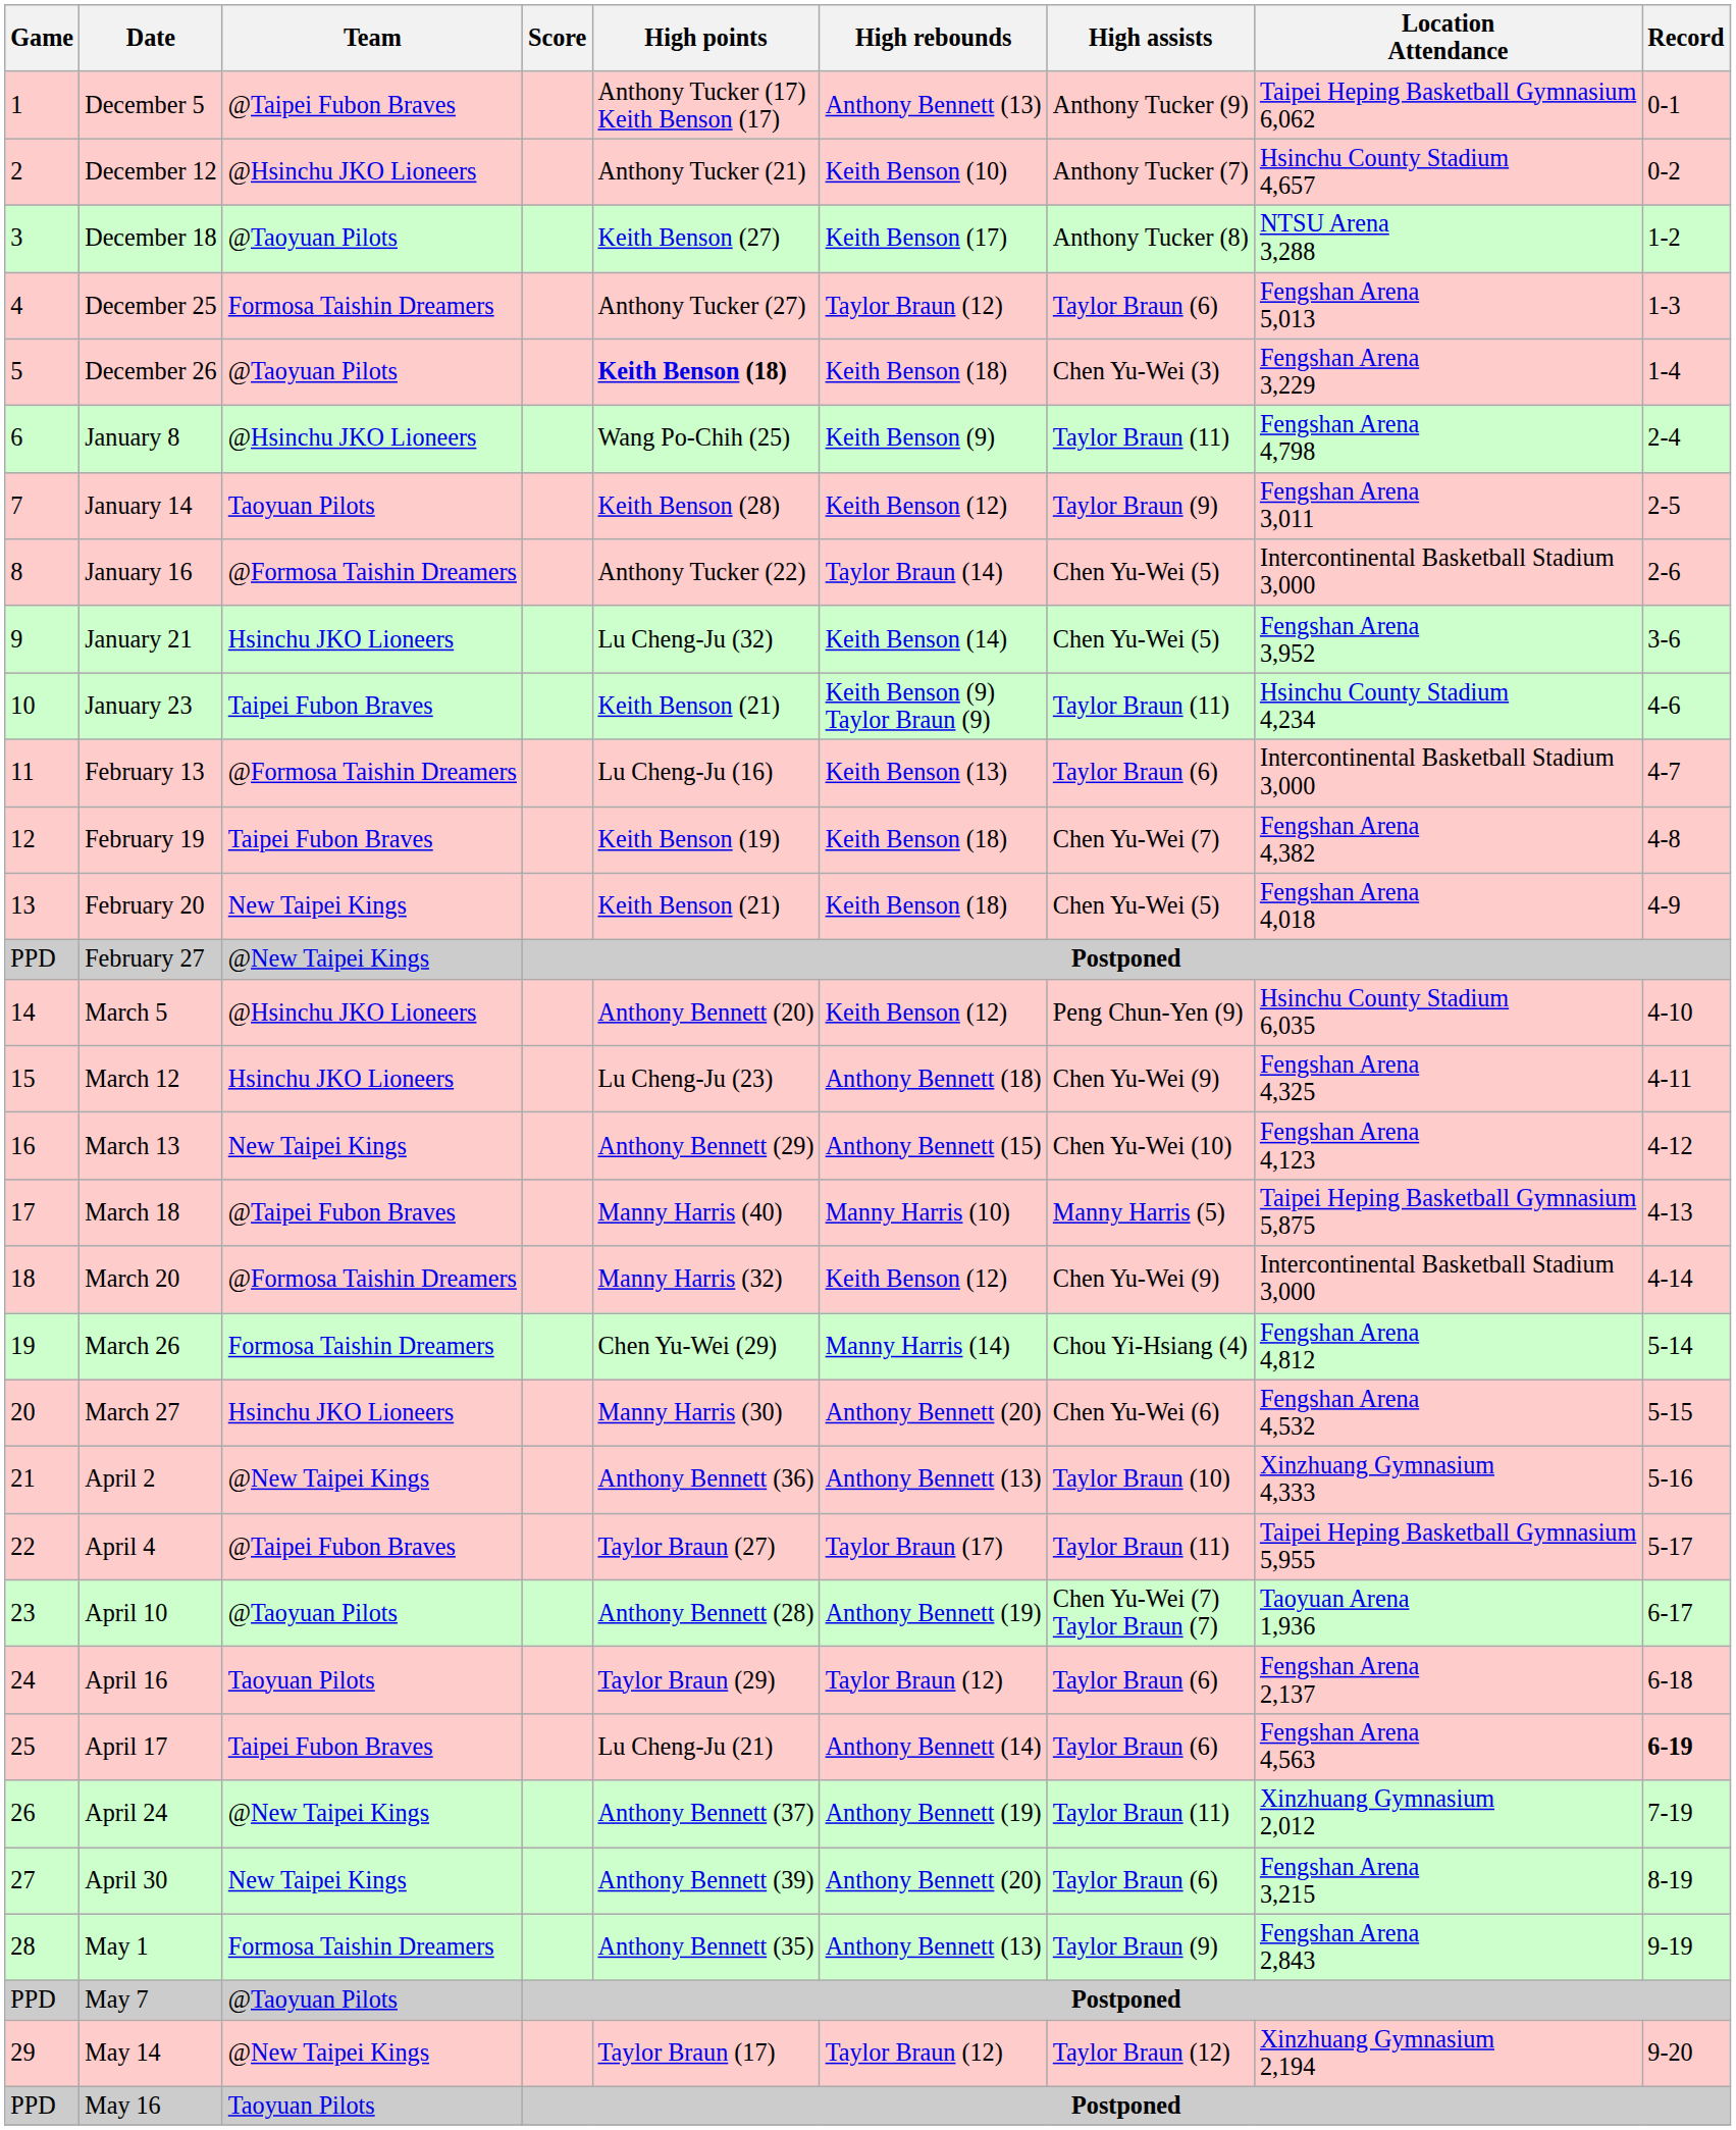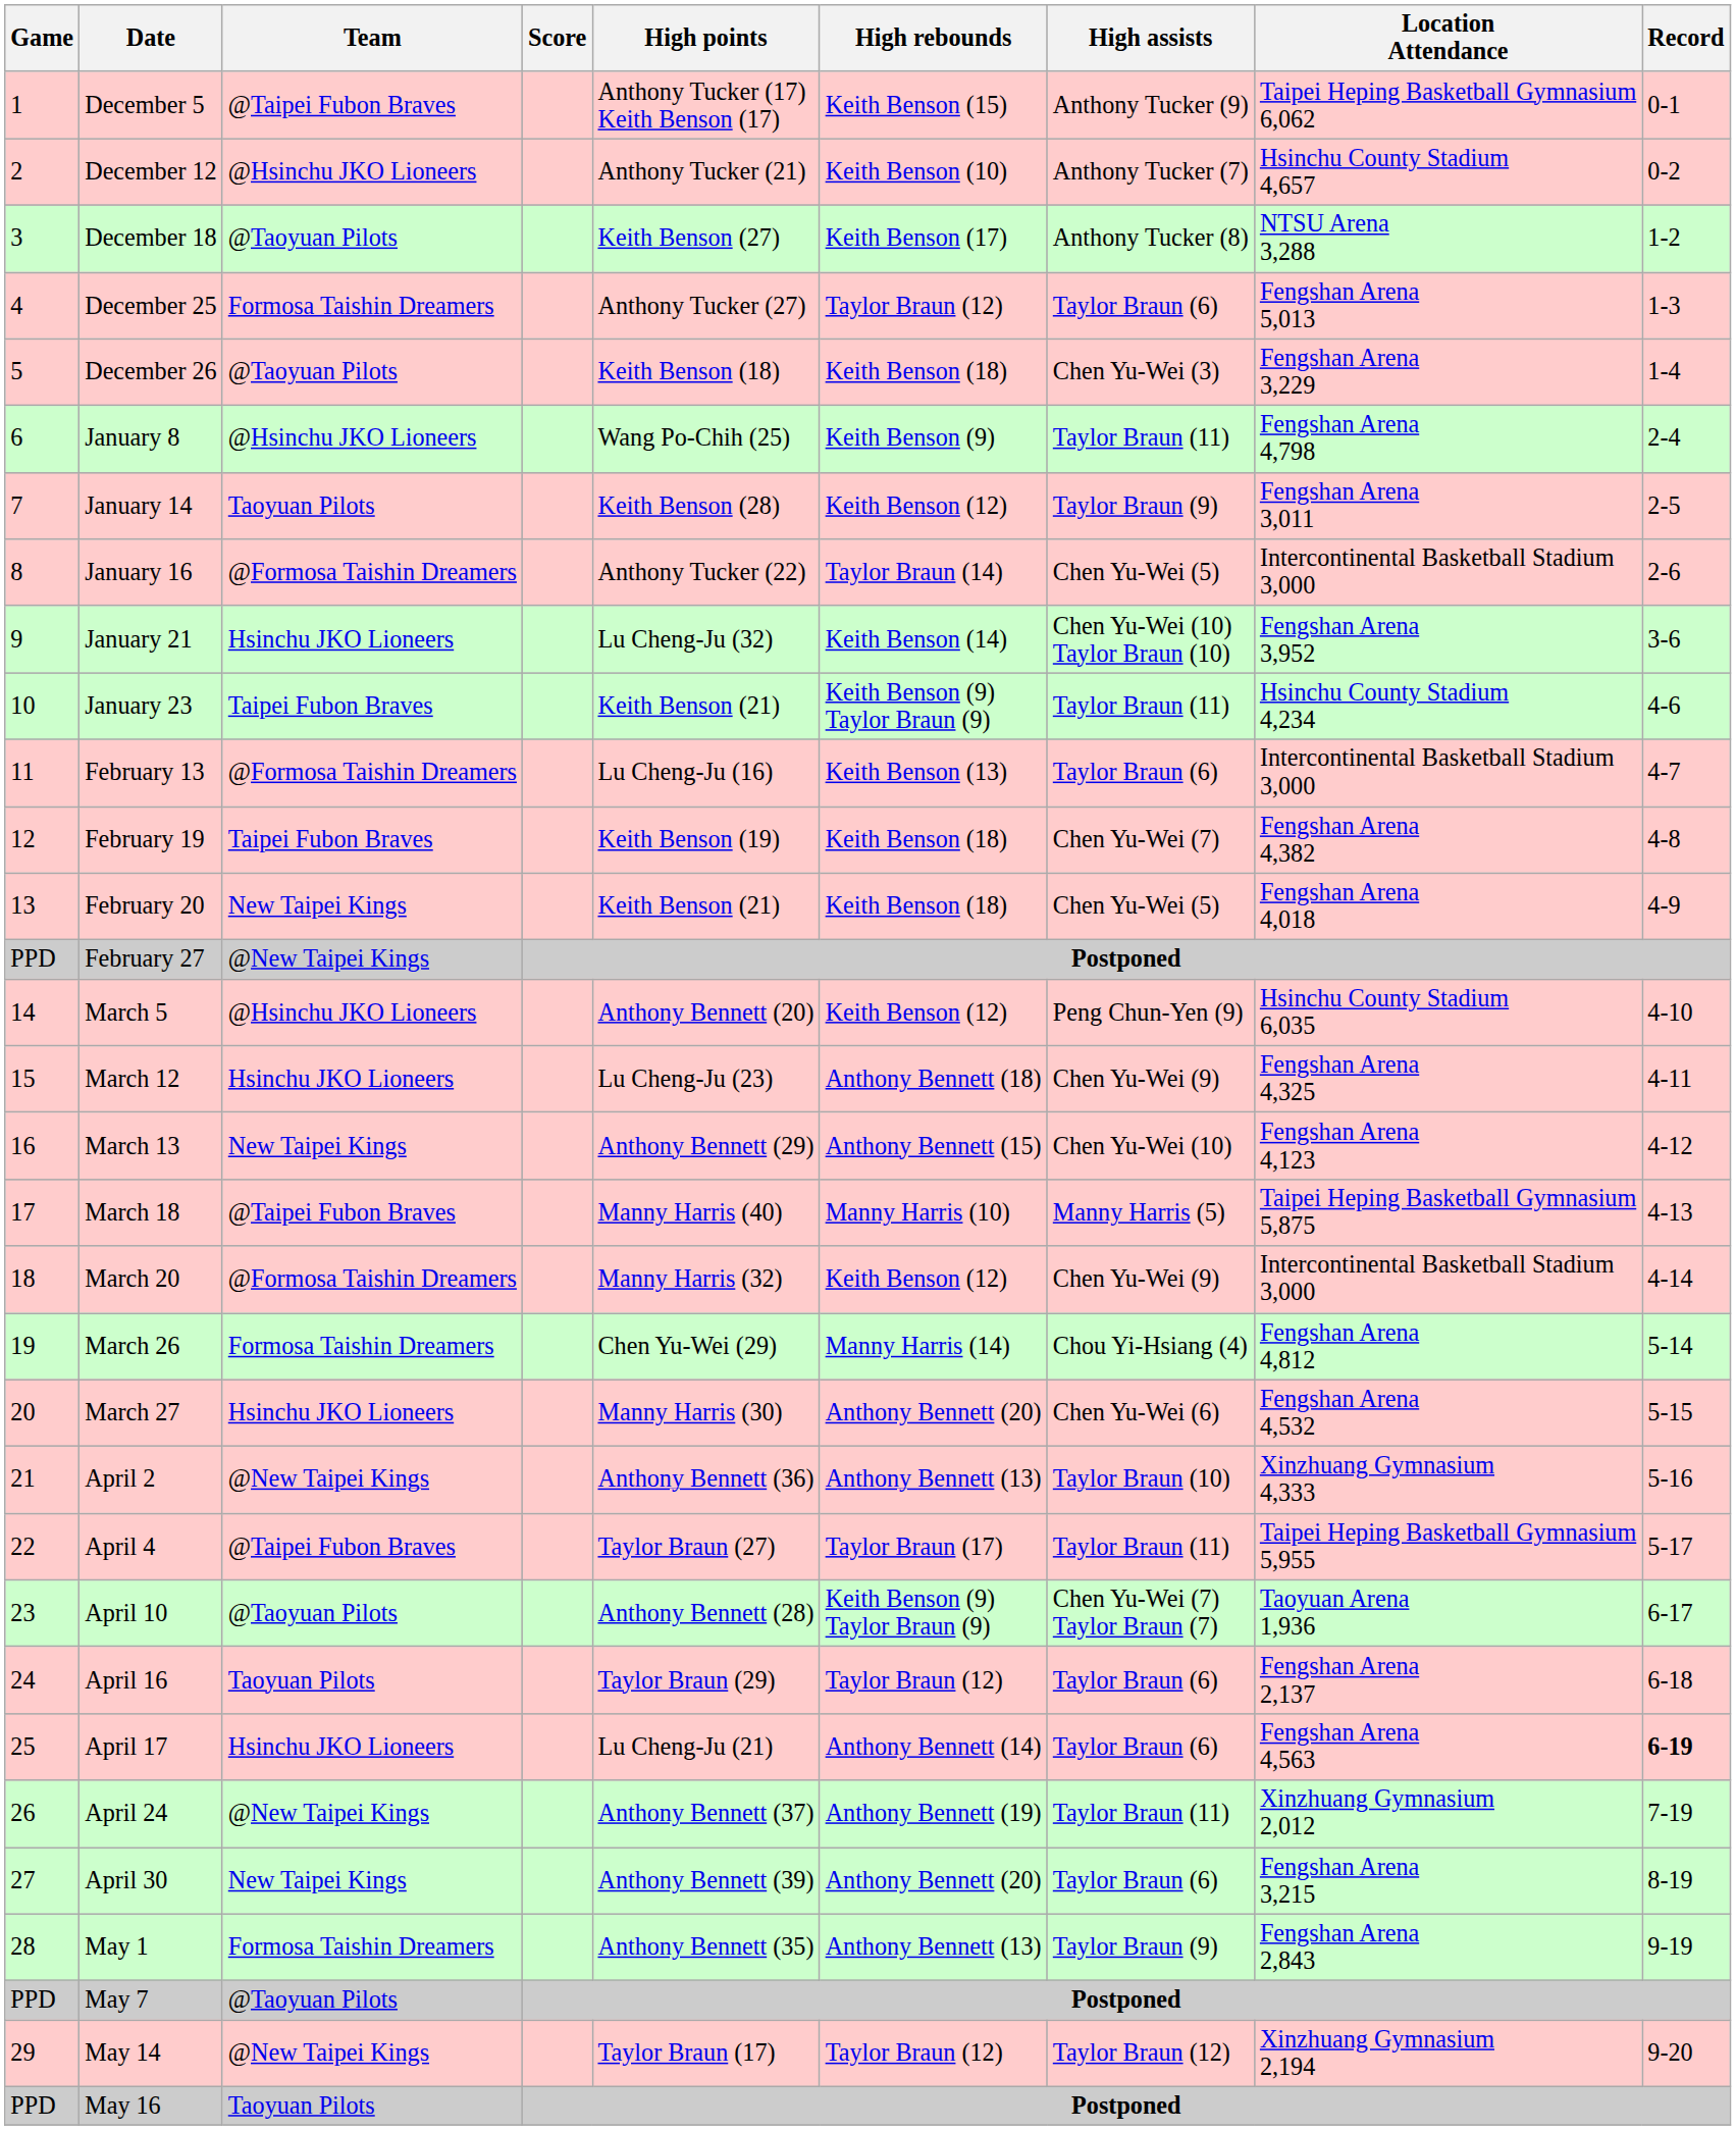December 5 | High rebounds: Anthony Bennett (13) -> Keith Benson (15)
December 26 | High points: bold -> normal
January 21 | High assists: Chen Yu-Wei (5) -> Chen Yu-Wei (10) Taylor Braun (10)
April 10 | High rebounds: Anthony Bennett (19) -> Keith Benson (9) Taylor Braun (9)
April 17 | Team: Taipei Fubon Braves -> Hsinchu JKO Lioneers
